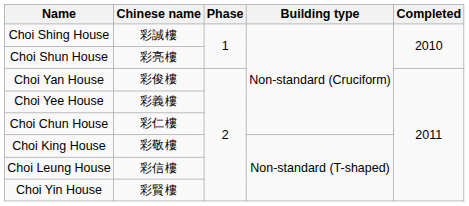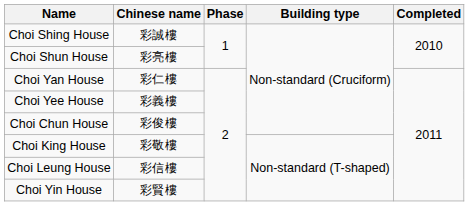Choi Yan House | Chinese name: 彩俊樓 -> 彩仁樓
Choi Chun House | Chinese name: 彩仁樓 -> 彩俊樓
